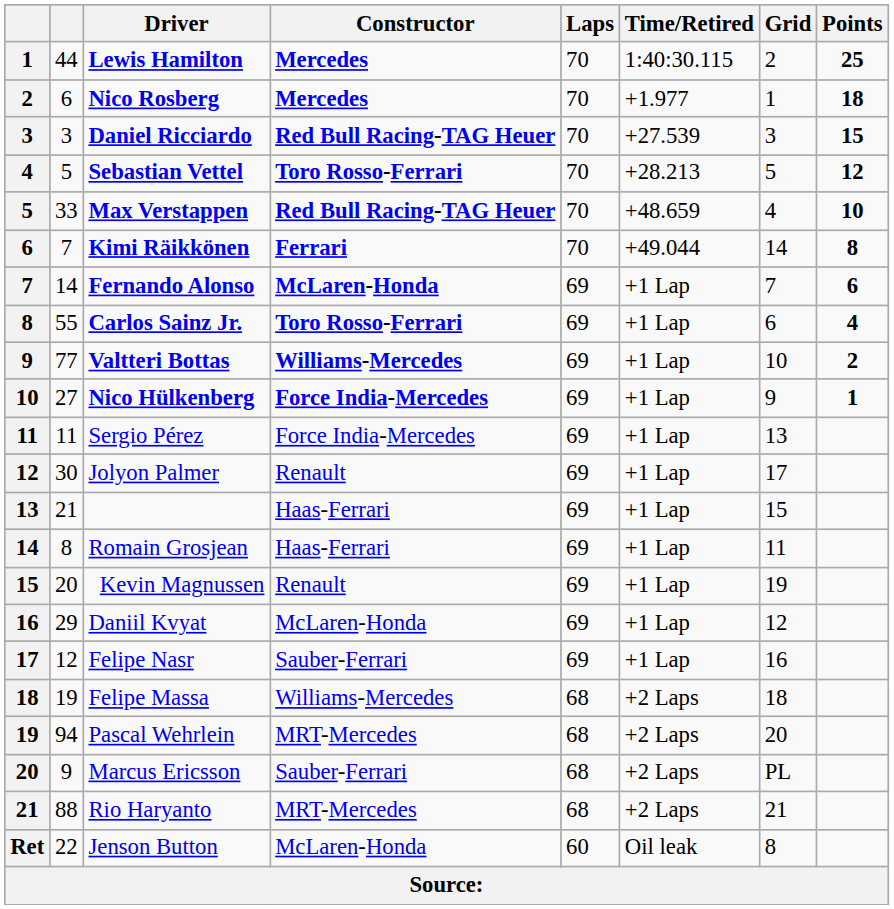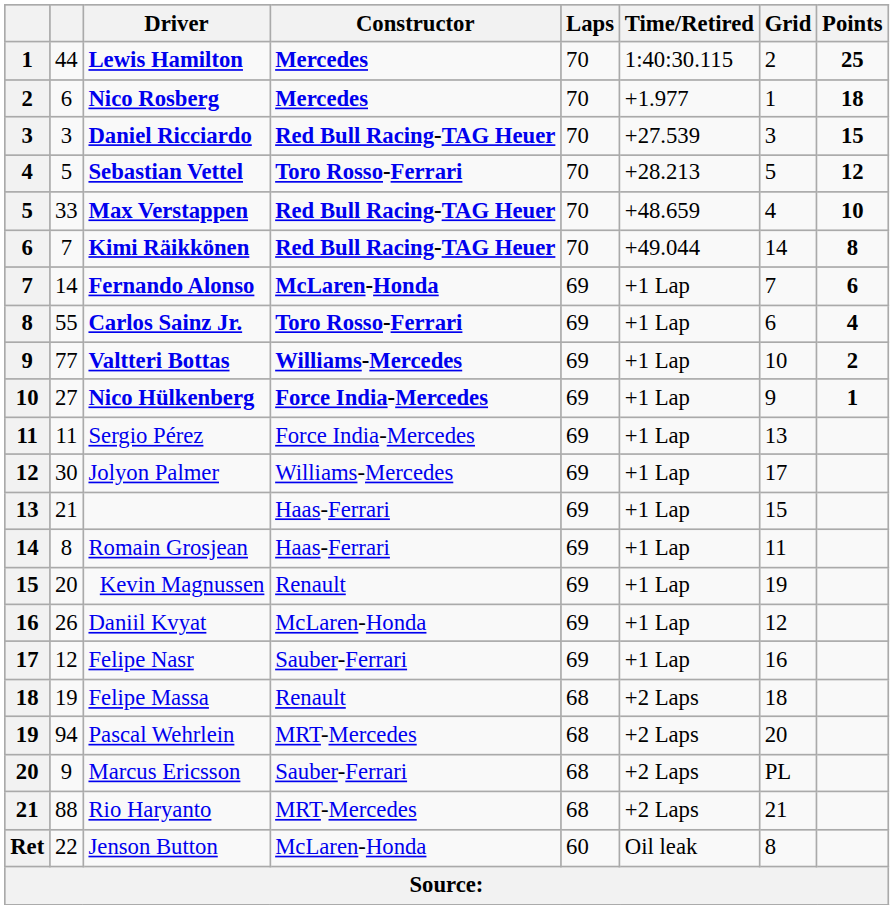Kimi Räikkönen | Constructor: Ferrari -> Red Bull Racing-TAG Heuer
Jolyon Palmer | Constructor: Renault -> Williams-Mercedes
Daniil Kvyat | column 2: 29 -> 26
Felipe Massa | Constructor: Williams-Mercedes -> Renault
